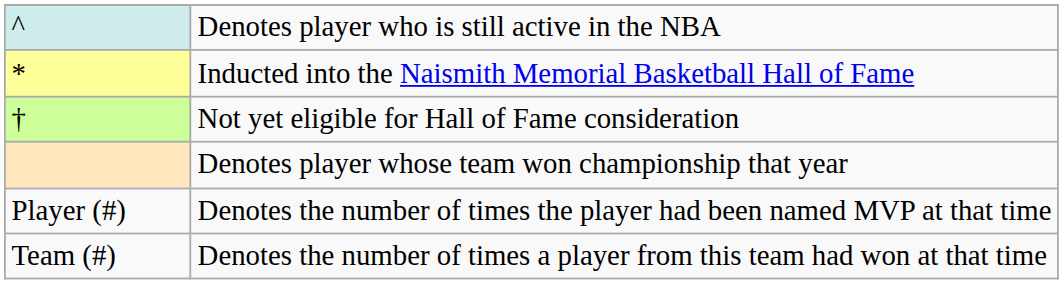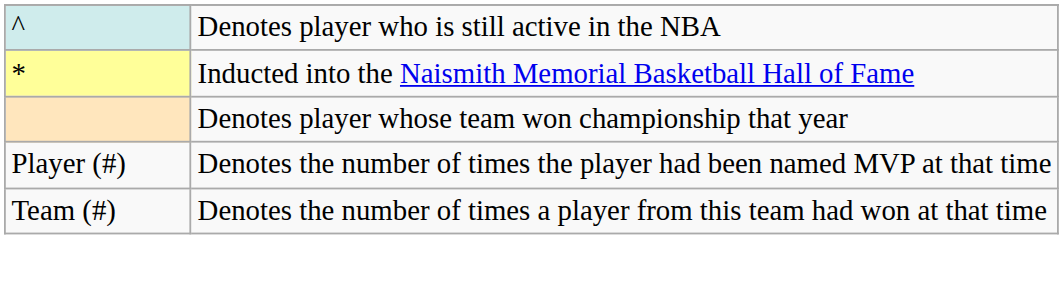- row: † | Not yet eligible for Hall of Fame consideration
